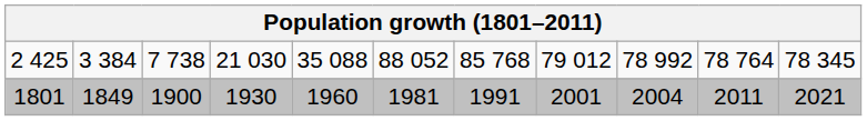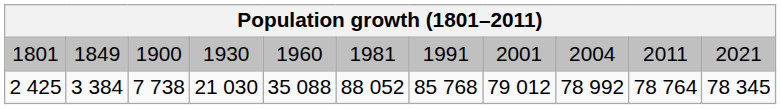rows swapped: 1801 <-> 2 425
